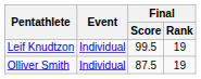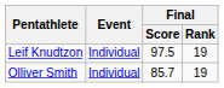Leif Knudtzon | Final / Score: 99.5 -> 97.5
Olliver Smith | Final / Score: 87.5 -> 85.7
